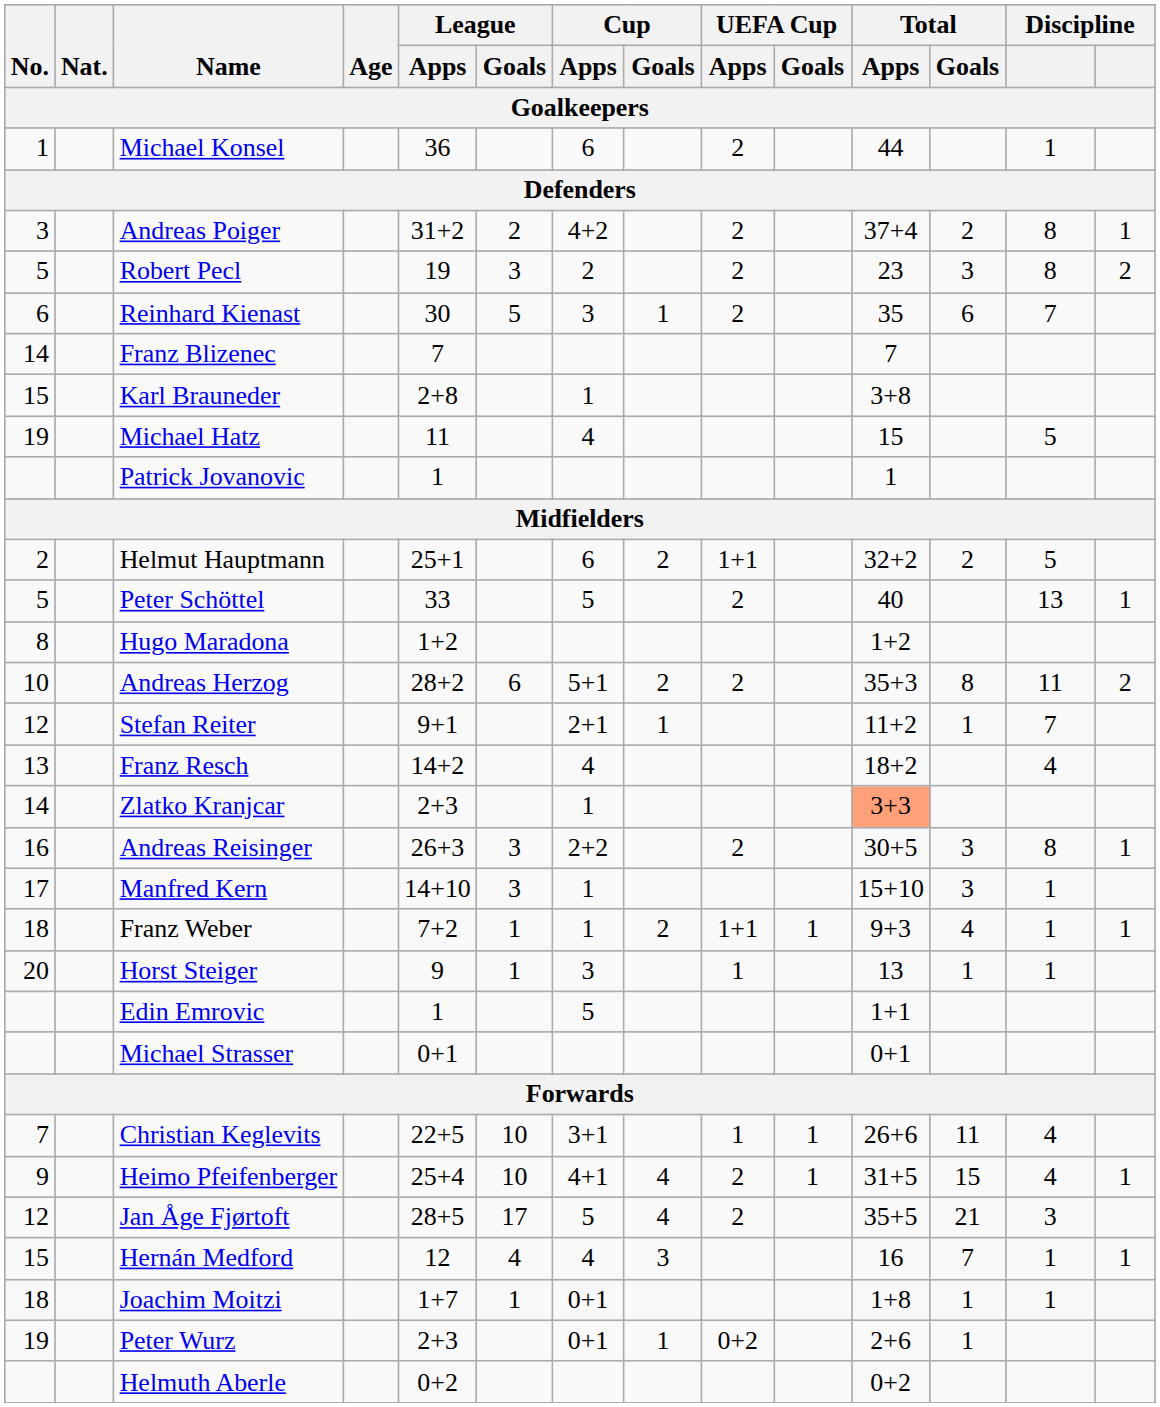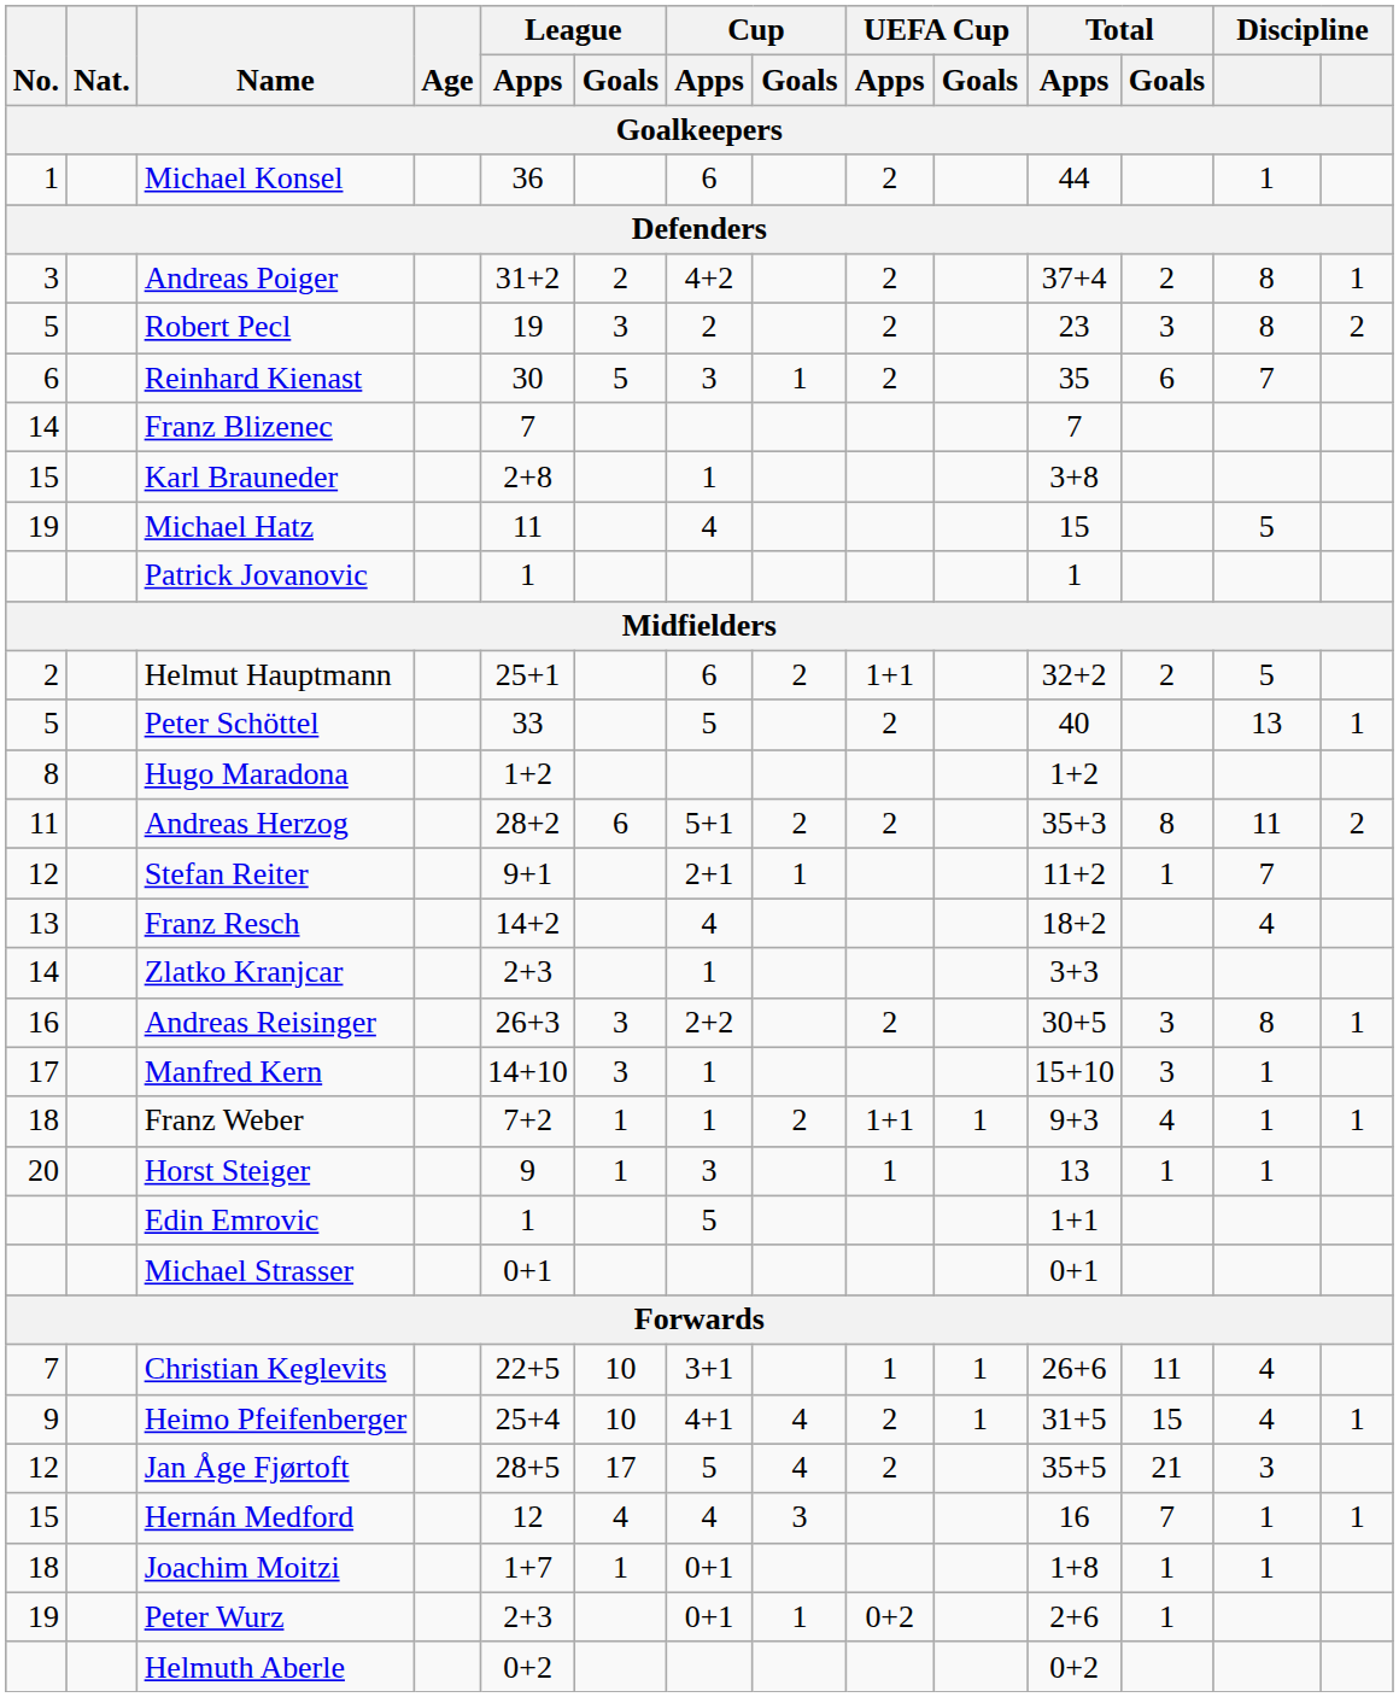Andreas Herzog | No.: 10 -> 11
Zlatko Kranjcar | Total / Apps: lightsalmon background -> no background
